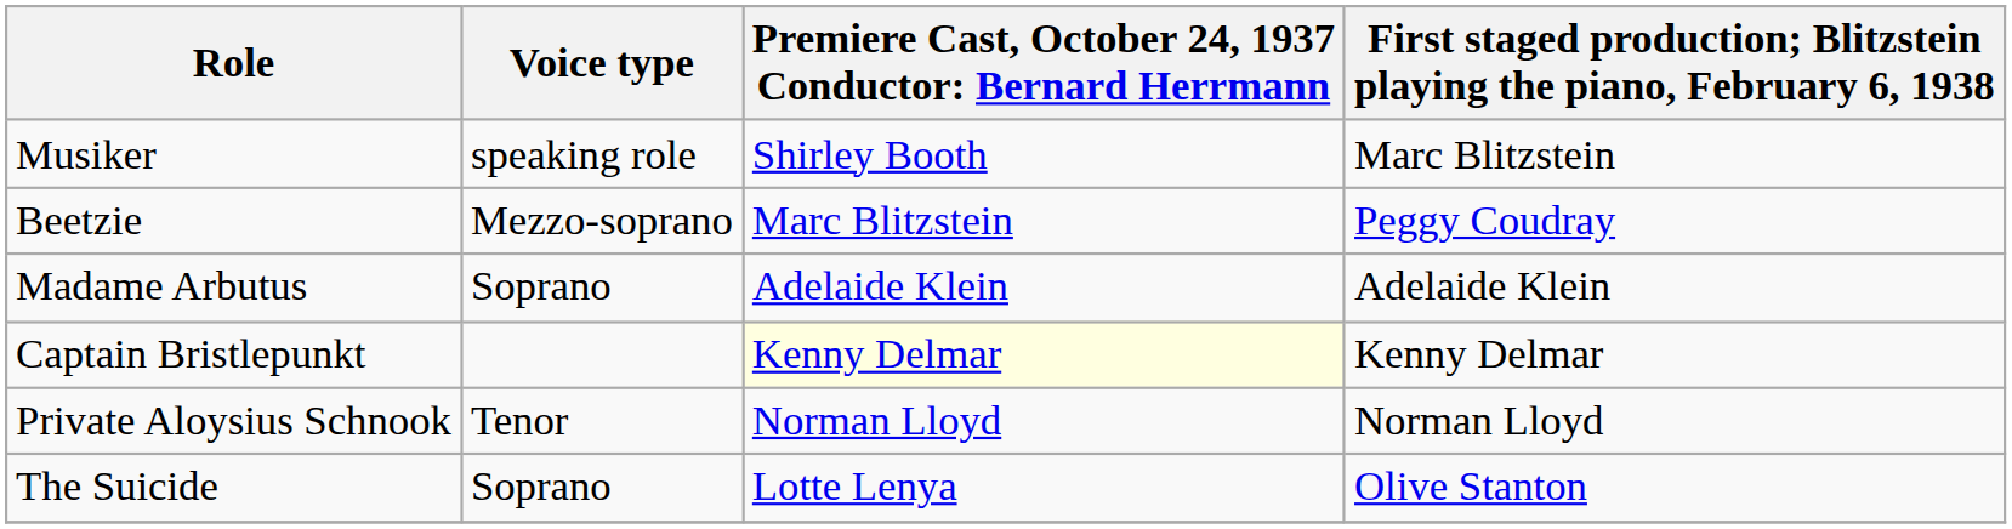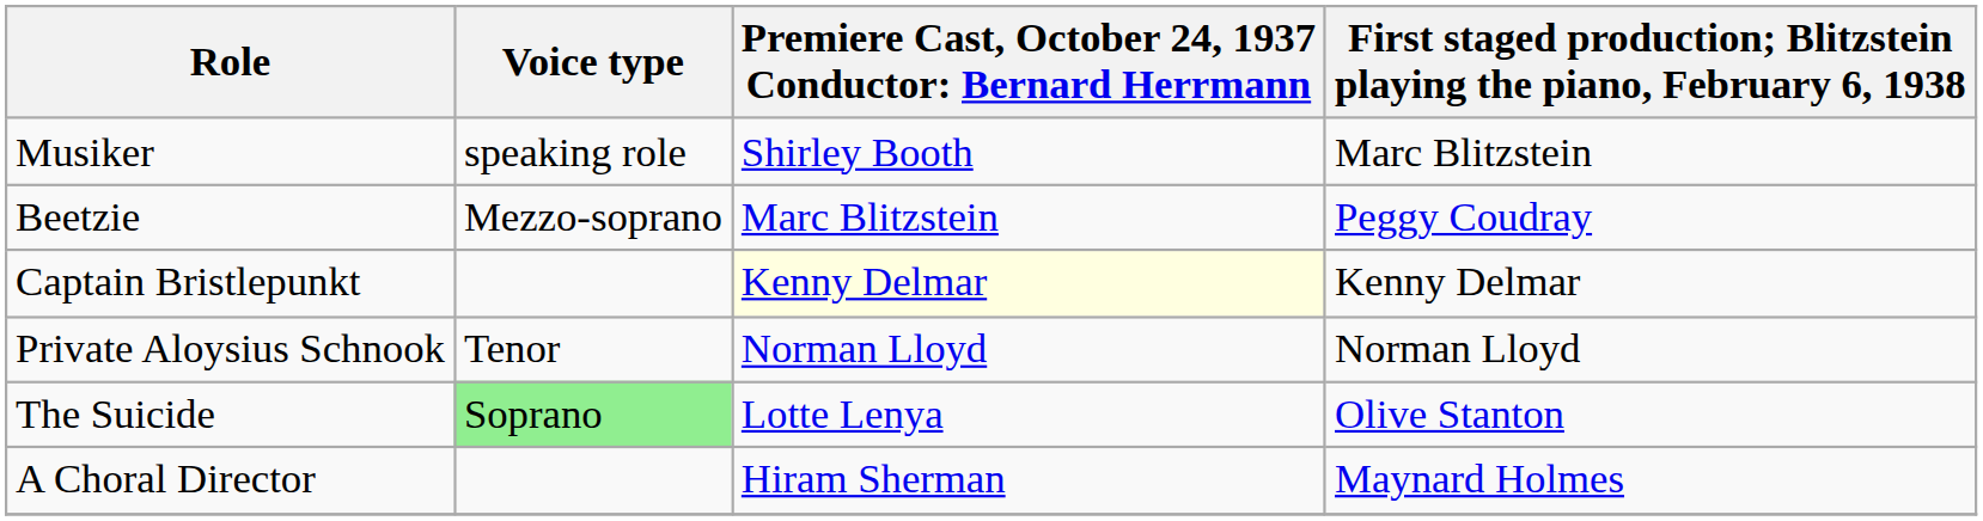- row: Madame Arbutus | Soprano | Adelaide Klein | Adelaide Klein
The Suicide | Voice type: no background -> lightgreen background
+ row: A Choral Director | Hiram Sherman | Maynard Holmes
